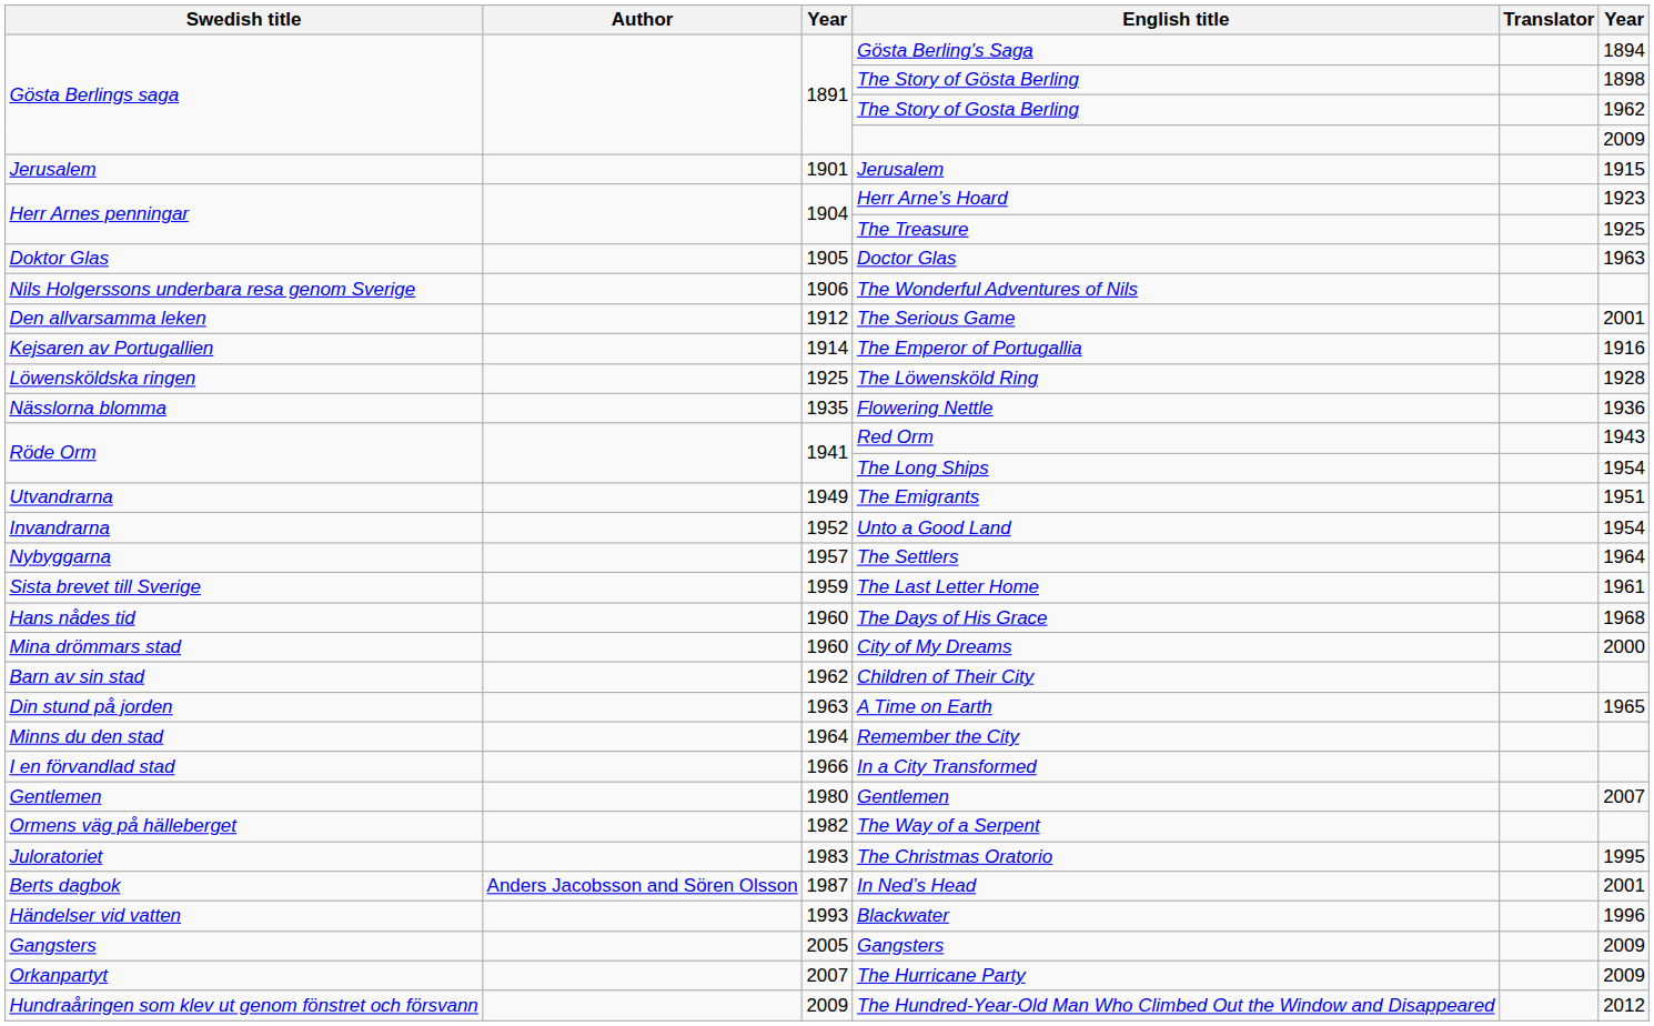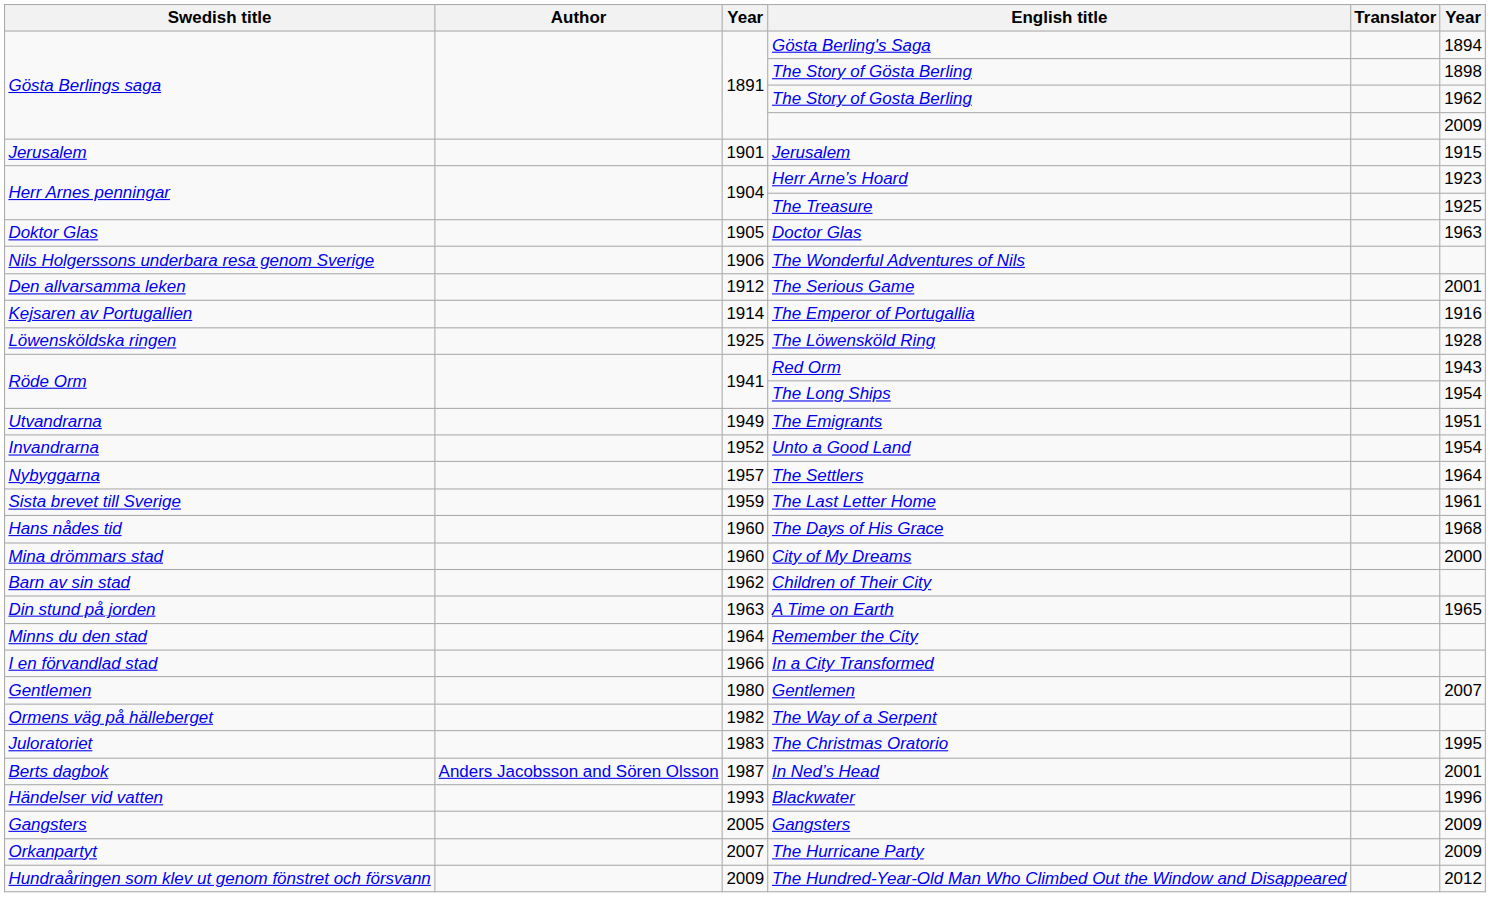- row: Nässlorna blomma | 1935 | Flowering Nettle | 1936
